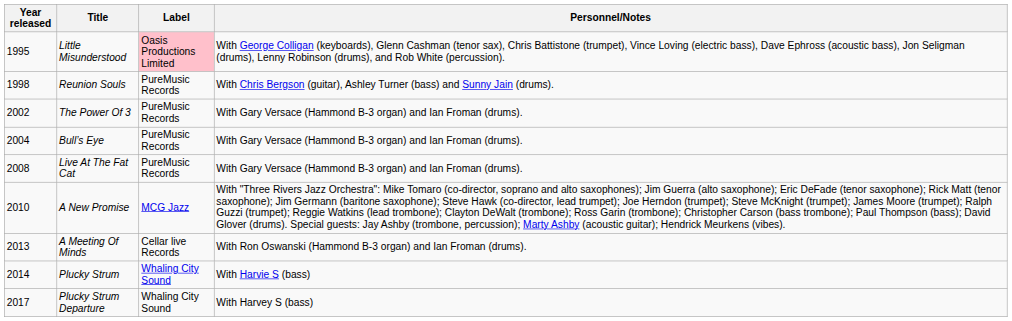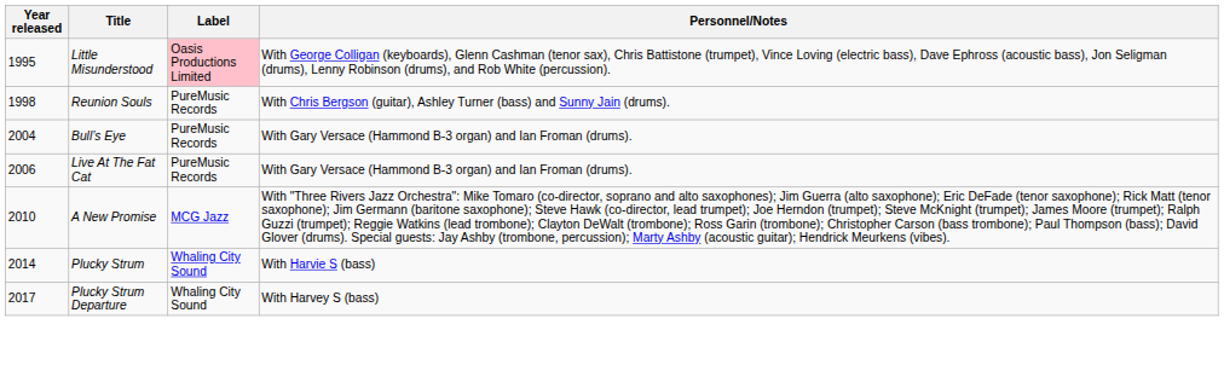- row: 2002 | The Power Of 3 | PureMusic Records | With Gary Versace (Hammond B-3 organ) and Ian Froman (drums).
Live At The Fat Cat | Year released: 2008 -> 2006
- row: 2013 | A Meeting Of Minds | Cellar live Records | With Ron Oswanski (Hammond B-3 organ) and Ian Froman (drums).
